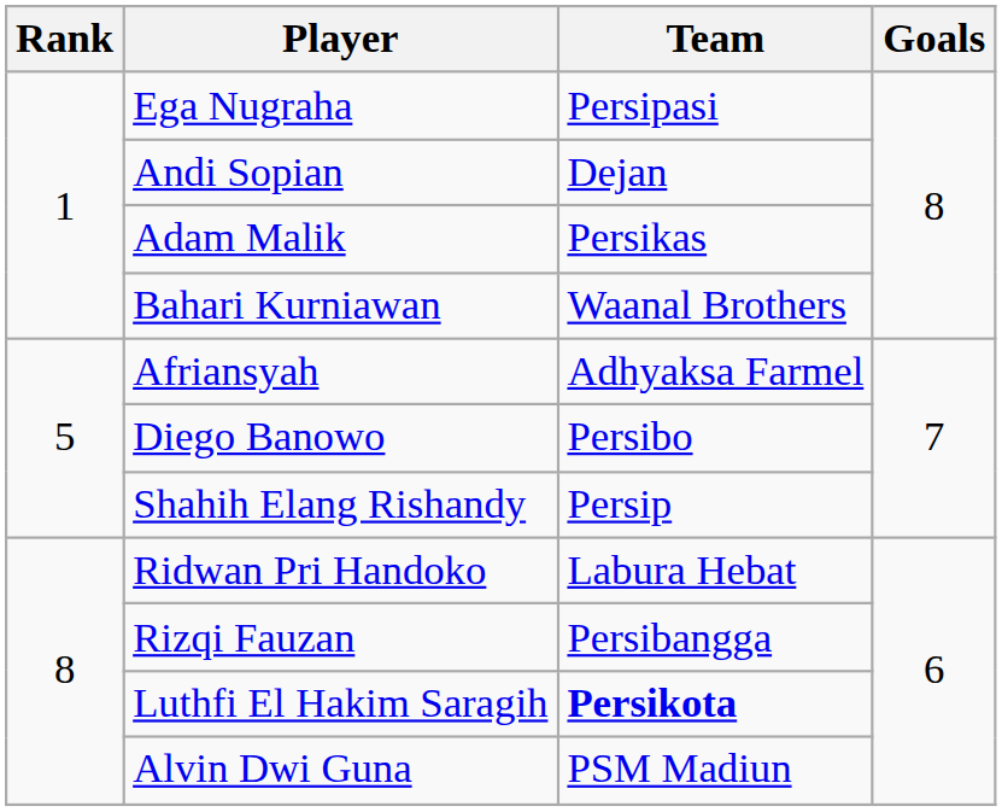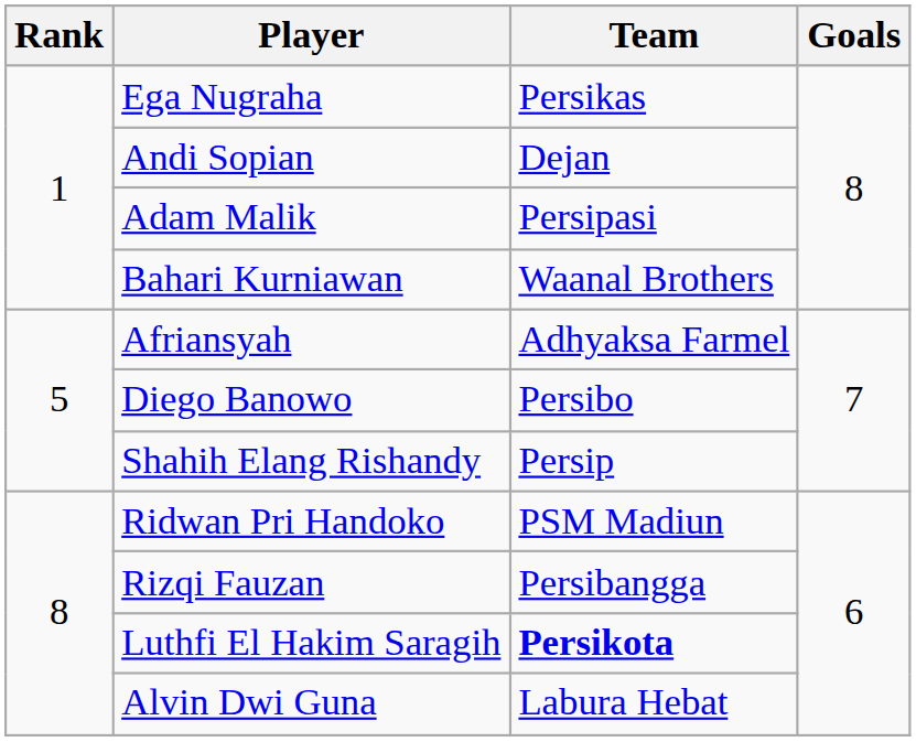Ega Nugraha | Team: Persipasi -> Persikas
Adam Malik | Team: Persikas -> Persipasi
Ridwan Pri Handoko | Team: Labura Hebat -> PSM Madiun
Alvin Dwi Guna | Team: PSM Madiun -> Labura Hebat
